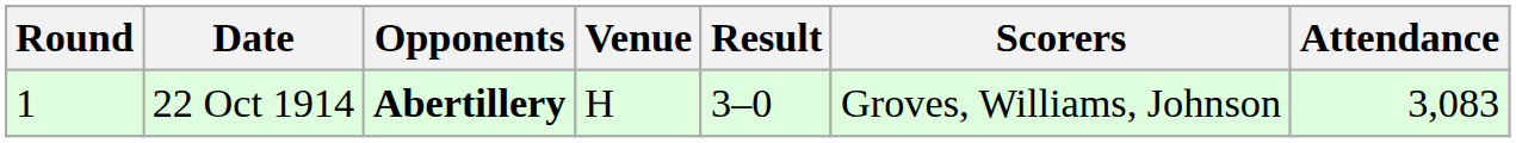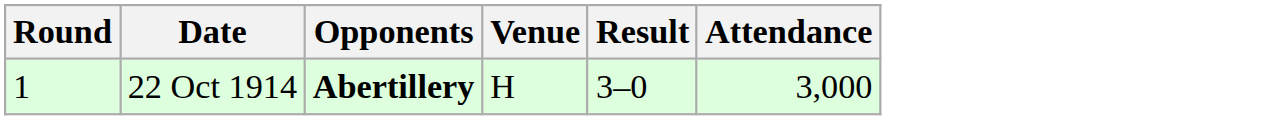- column: Scorers | Groves, Williams, Johnson
22 Oct 1914 | Attendance: 3,083 -> 3,000
